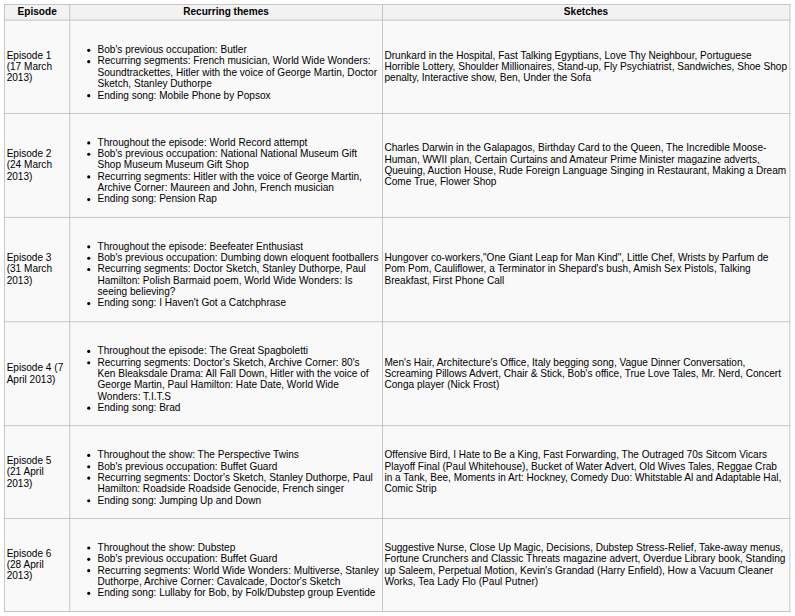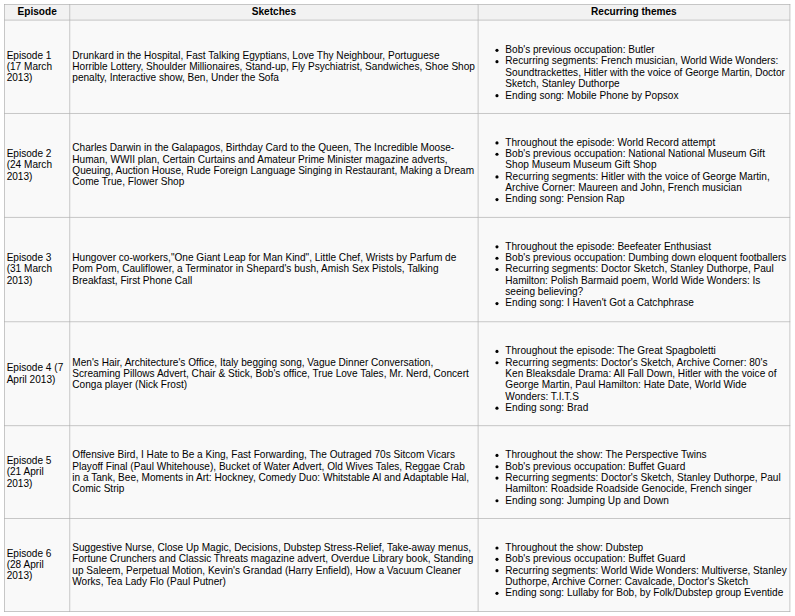columns swapped: Sketches <-> Recurring themes
